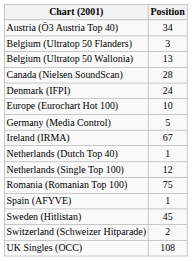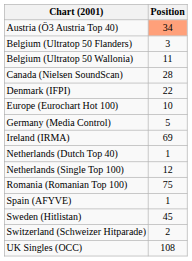Austria (Ö3 Austria Top 40) | Position: no background -> lightsalmon background
Belgium (Ultratop 50 Wallonia) | Position: 13 -> 11
Denmark (IFPI) | Position: 24 -> 22
Ireland (IRMA) | Position: 67 -> 69
